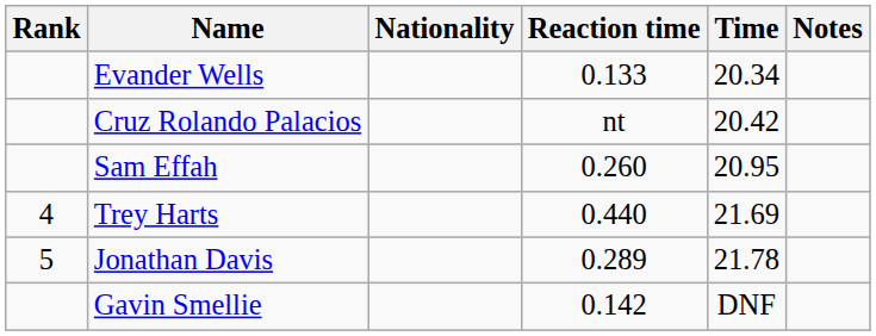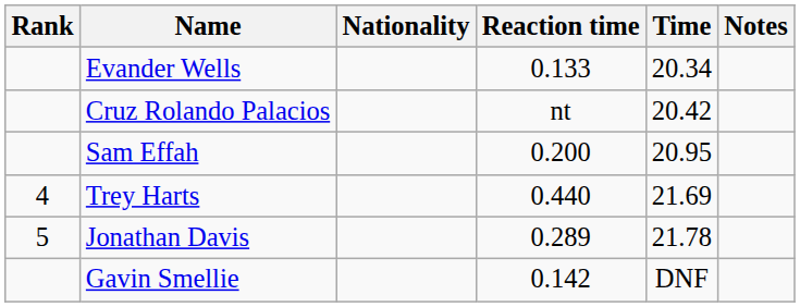Sam Effah | Reaction time: 0.260 -> 0.200
